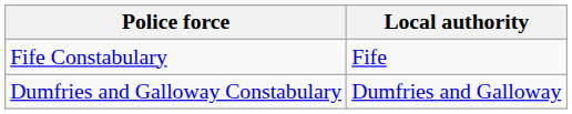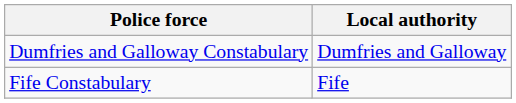rows swapped: Dumfries and Galloway Constabulary <-> Fife Constabulary
